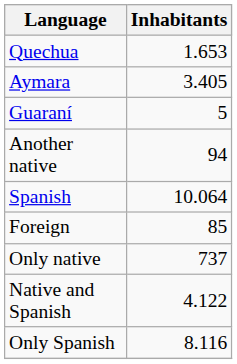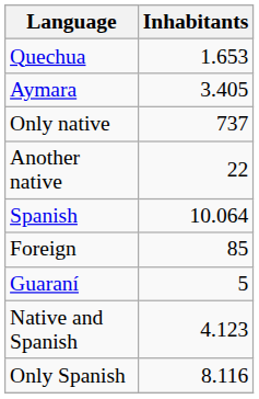rows swapped: Guaraní <-> Only native
Another native | Inhabitants: 94 -> 22
Native and Spanish | Inhabitants: 4.122 -> 4.123
